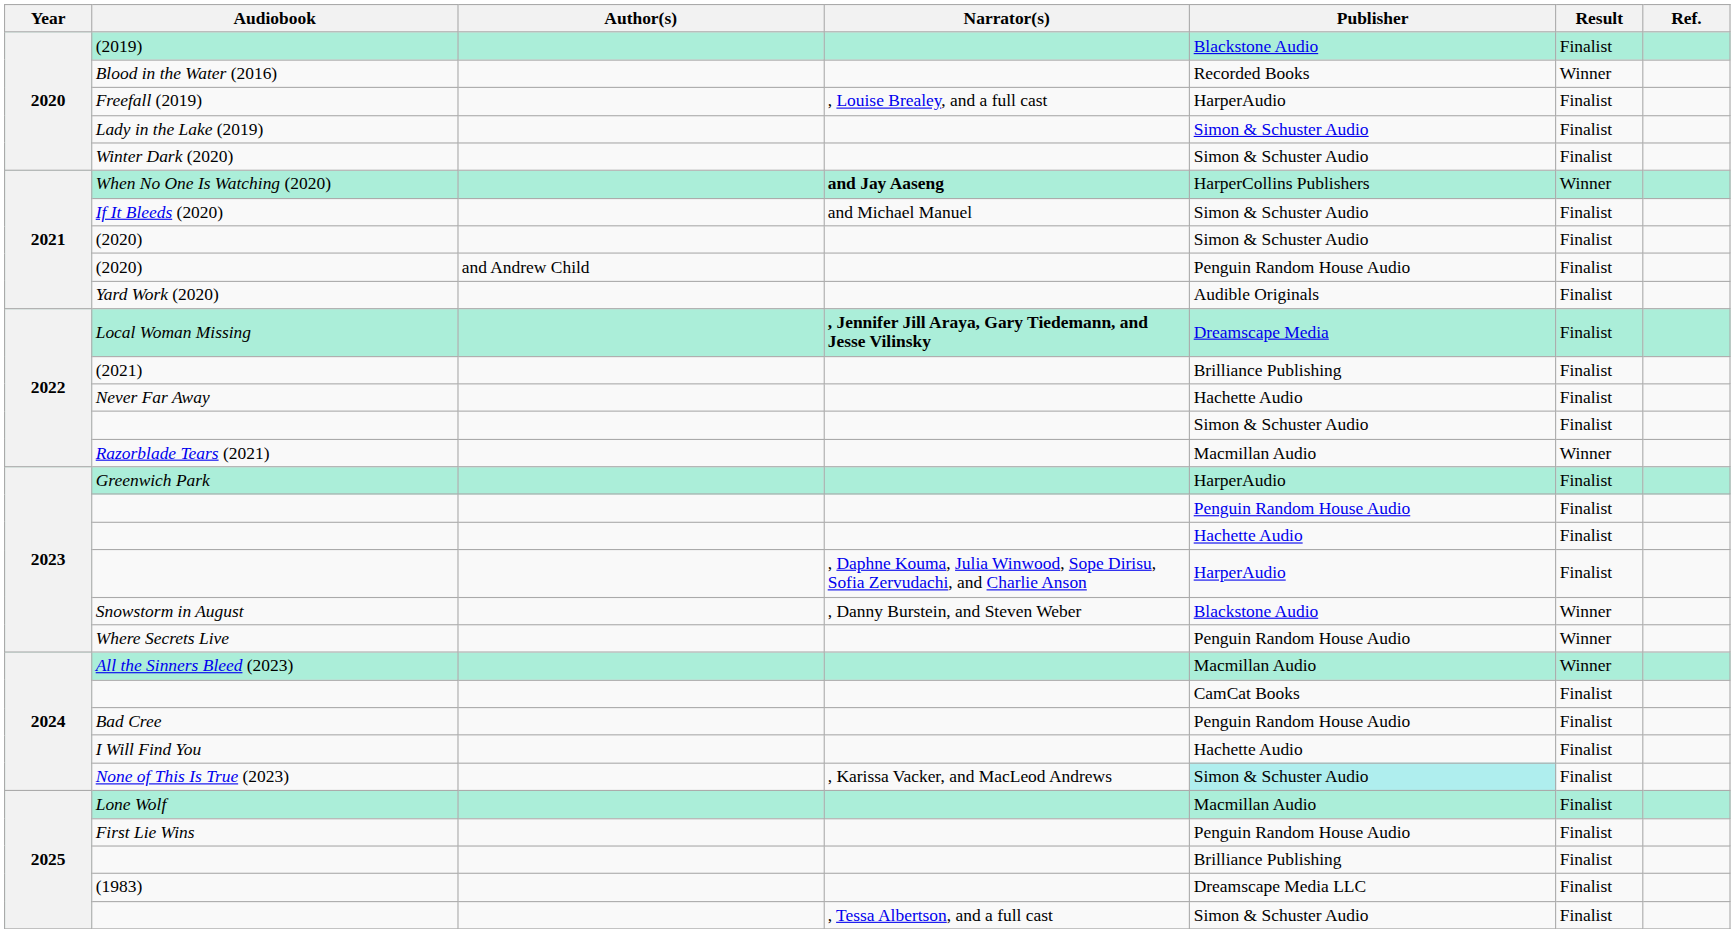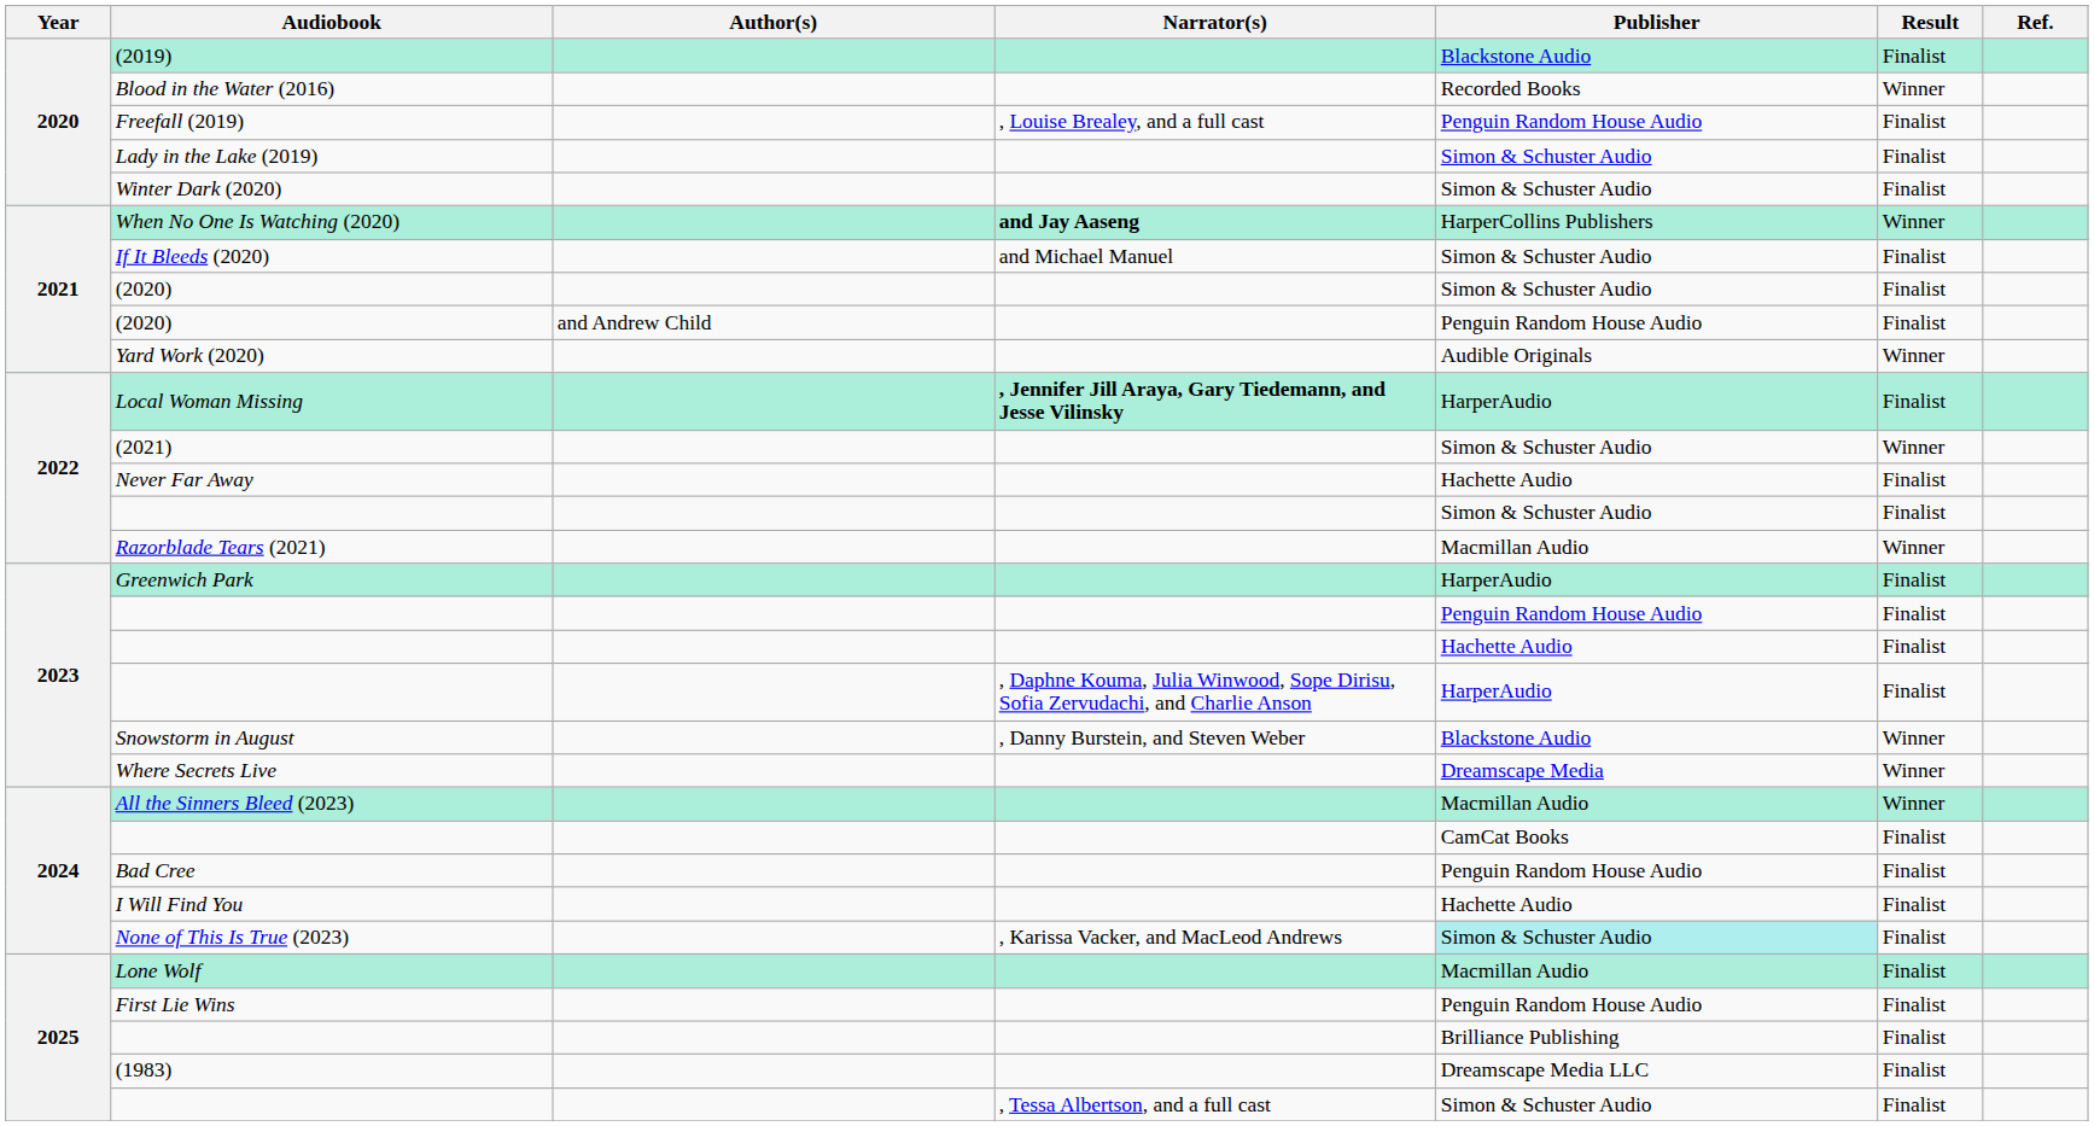Freefall (2019) | Publisher: HarperAudio -> Penguin Random House Audio
Yard Work (2020) | Result: Finalist -> Winner
Local Woman Missing | Publisher: Dreamscape Media -> HarperAudio
(2021) | Publisher: Brilliance Publishing -> Simon & Schuster Audio
(2021) | Result: Finalist -> Winner
Where Secrets Live | Publisher: Penguin Random House Audio -> Dreamscape Media
